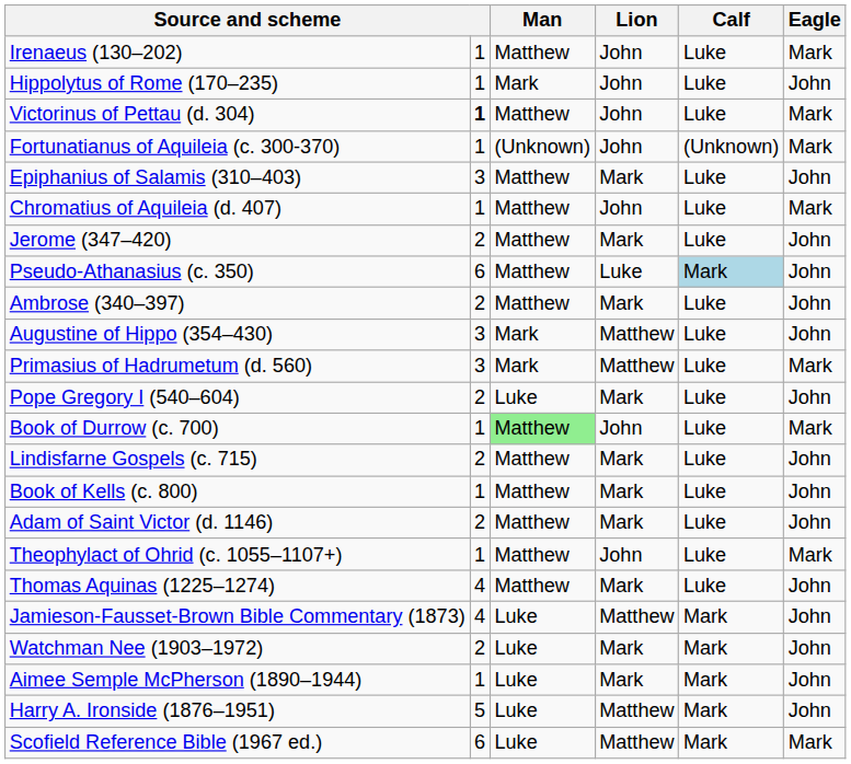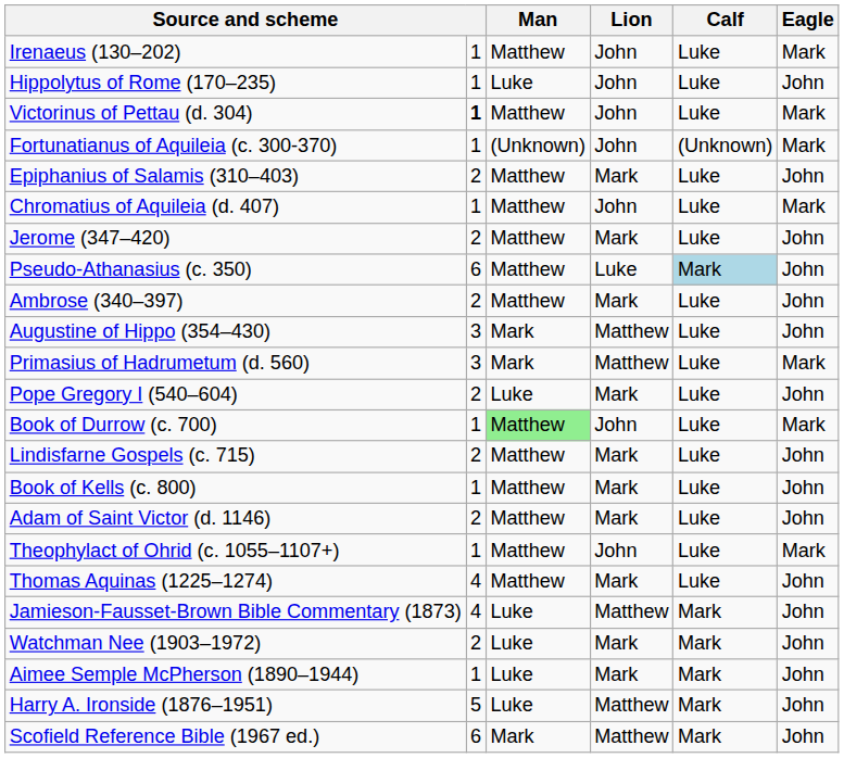Hippolytus of Rome (170–235) | Man: Mark -> Luke
Epiphanius of Salamis (310–403) | column 2: 3 -> 2
Scofield Reference Bible (1967 ed.) | Man: Luke -> Mark
Scofield Reference Bible (1967 ed.) | Eagle: Mark -> John
